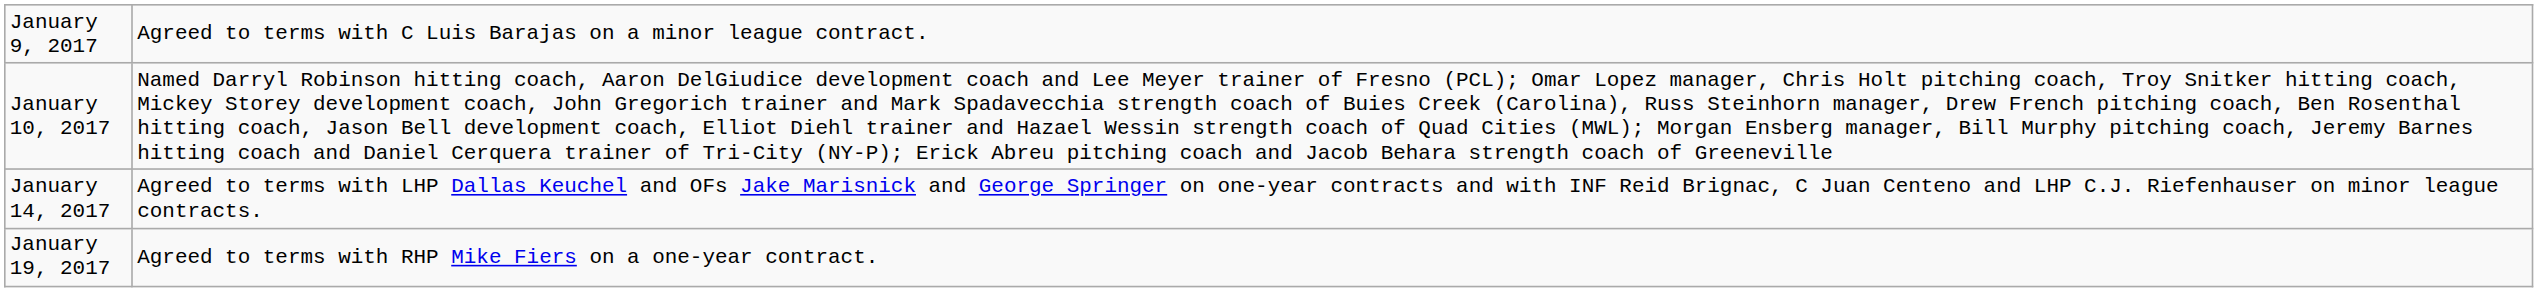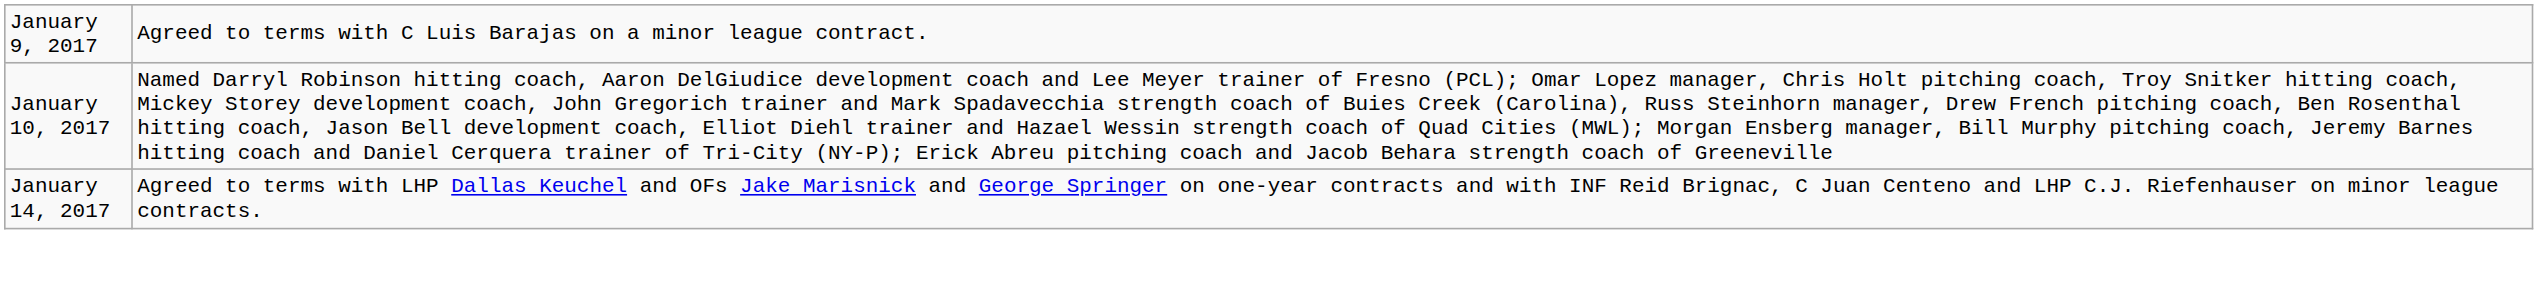- row: January 19, 2017 | Agreed to terms with RHP Mike Fiers on a one-year contract.
